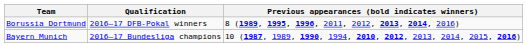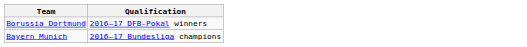- column: Previous appearances (bold indicates winners) | 8 (1989, 1995, 1996, 2011, 2012, 2013, 2014, 2016) | 10 (1987, 1989, 1990, 1994, 2010, 2012, 2013, 2014, 2015, 2016)
